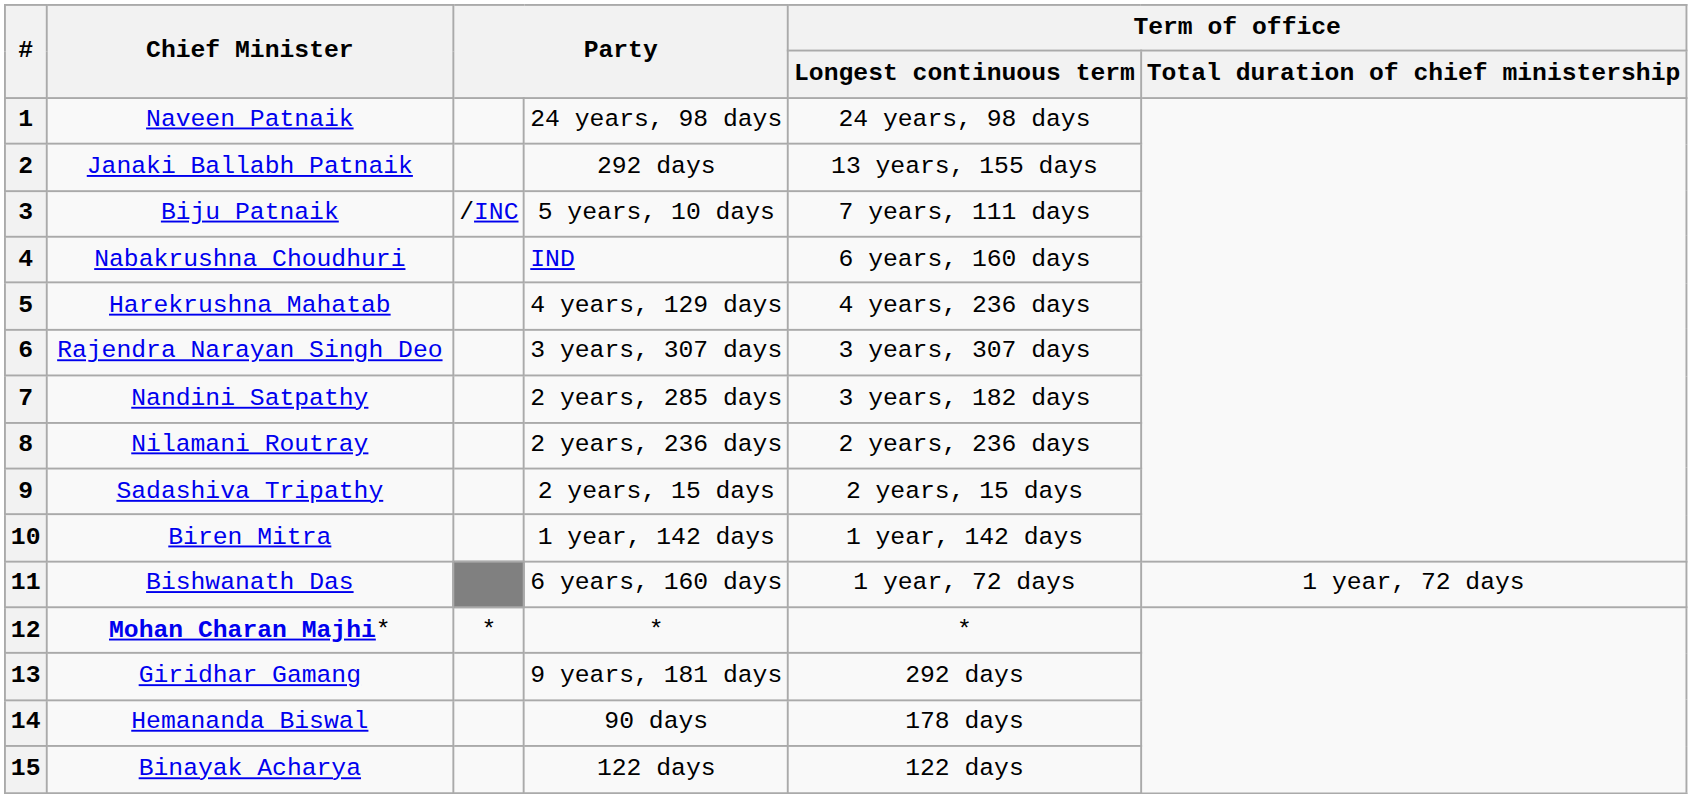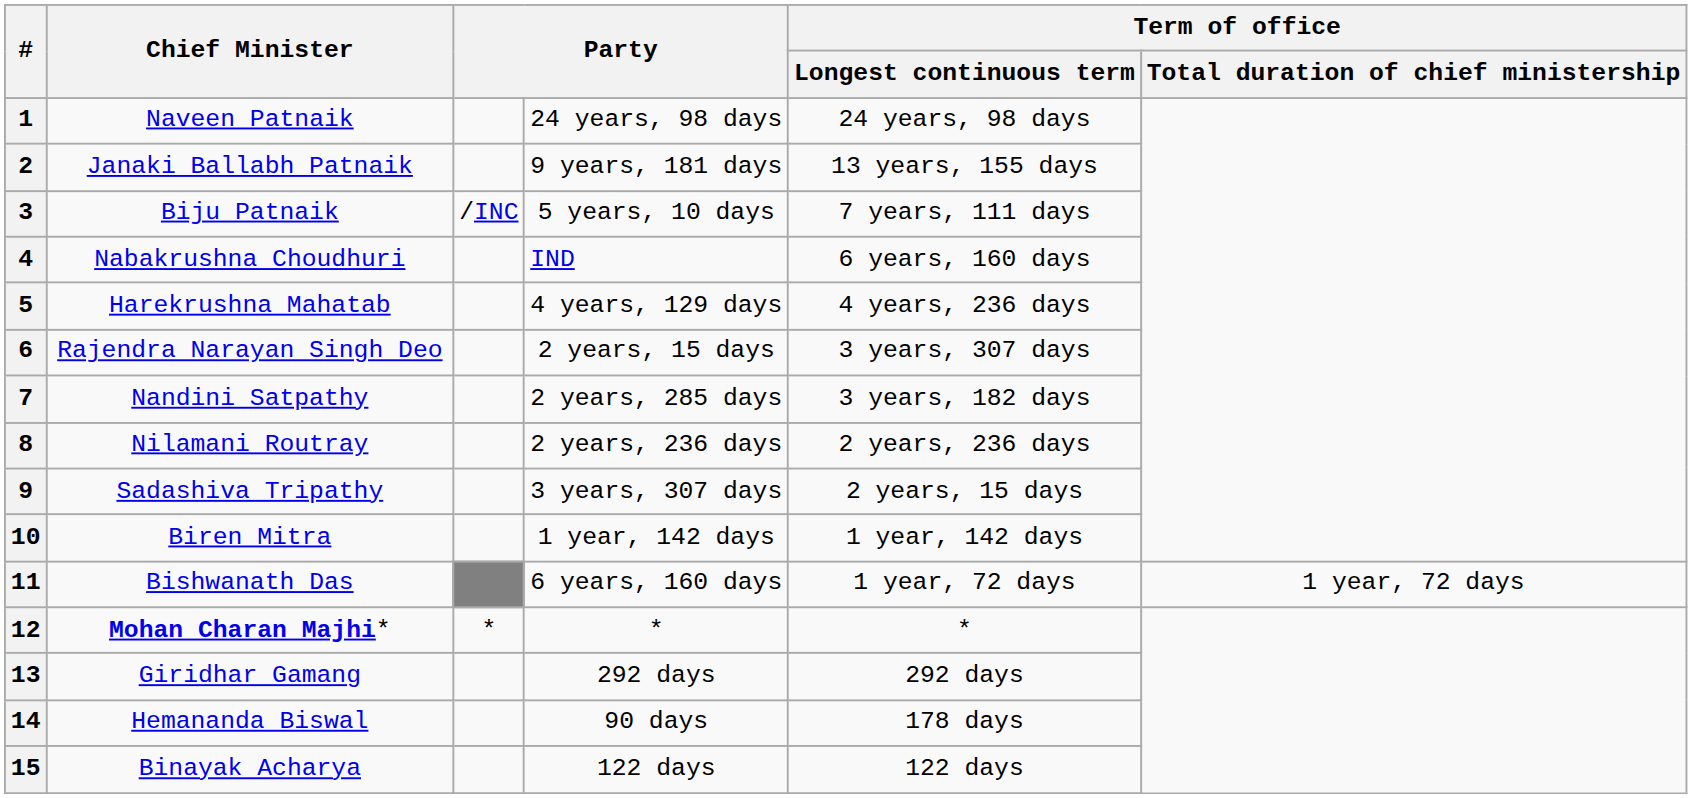2 | column 4: 292 days -> 9 years, 181 days
6 | column 4: 3 years, 307 days -> 2 years, 15 days
9 | column 4: 2 years, 15 days -> 3 years, 307 days
13 | column 4: 9 years, 181 days -> 292 days
